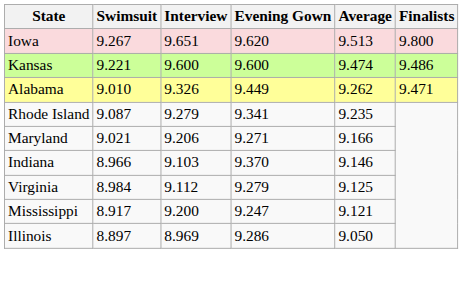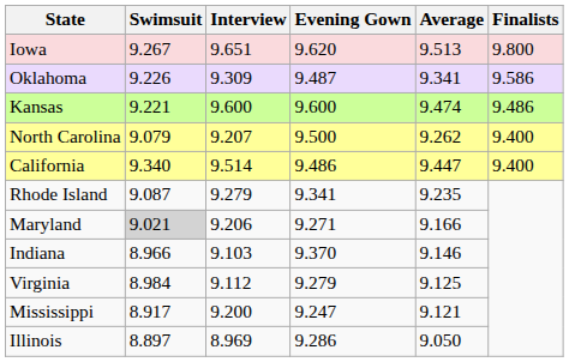+ row: Oklahoma | 9.226 | 9.309 | 9.487 | 9.341 | 9.586
- row: Alabama | 9.010 | 9.326 | 9.449 | 9.262 | 9.471
+ row: North Carolina | 9.079 | 9.207 | 9.500 | 9.262 | 9.400
+ row: California | 9.340 | 9.514 | 9.486 | 9.447 | 9.400
Maryland | Swimsuit: no background -> lightgrey background
